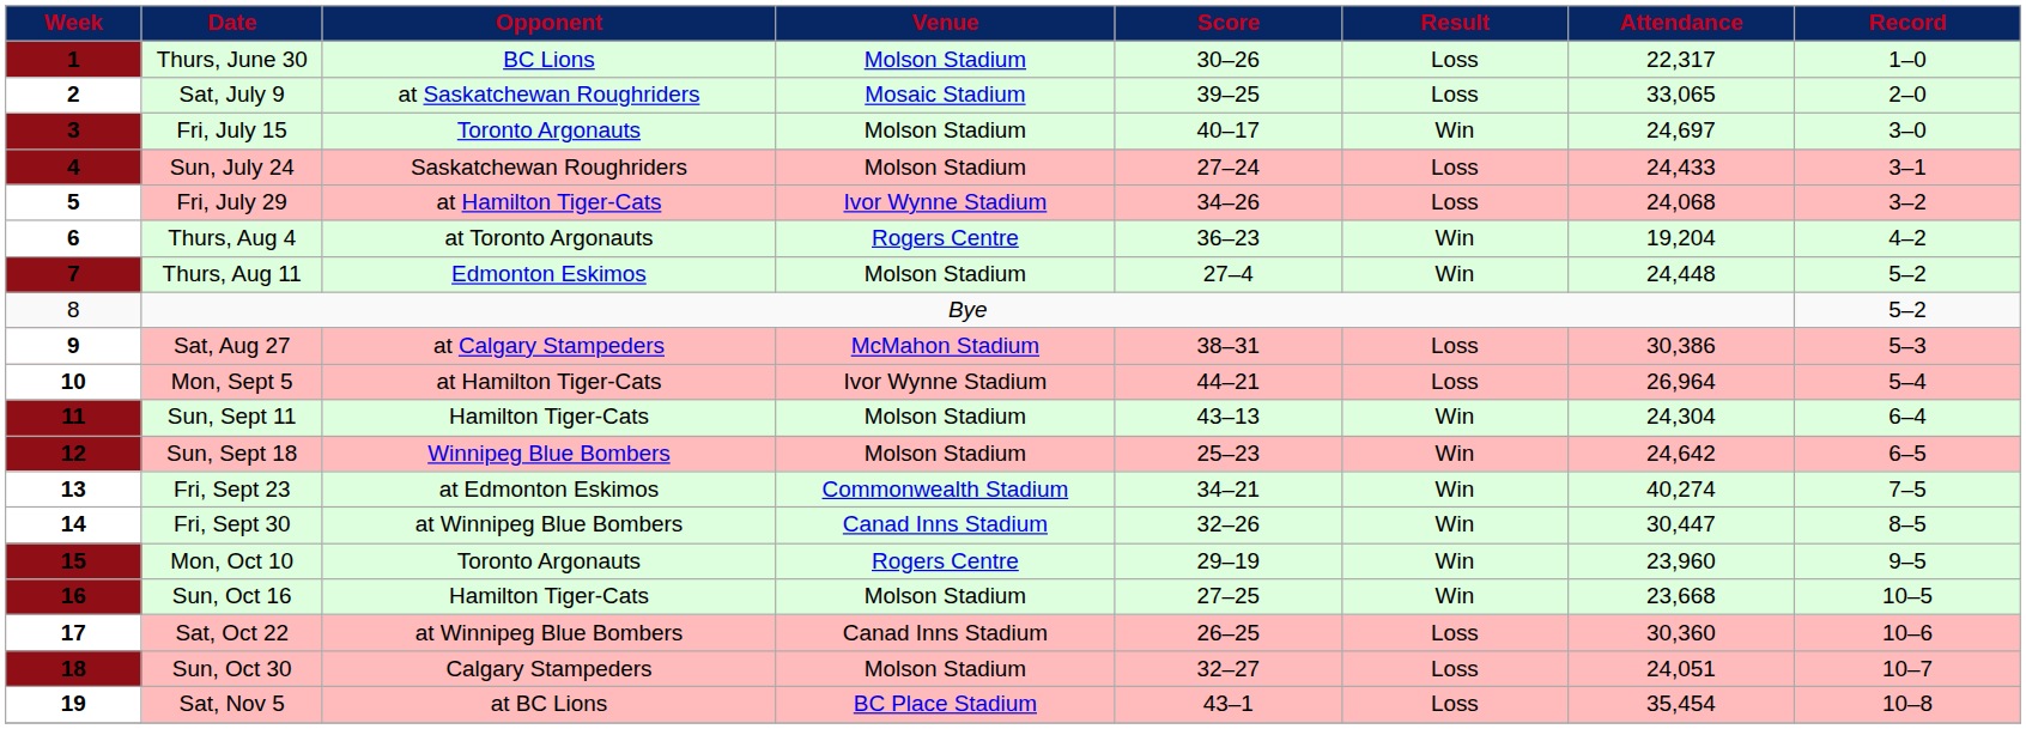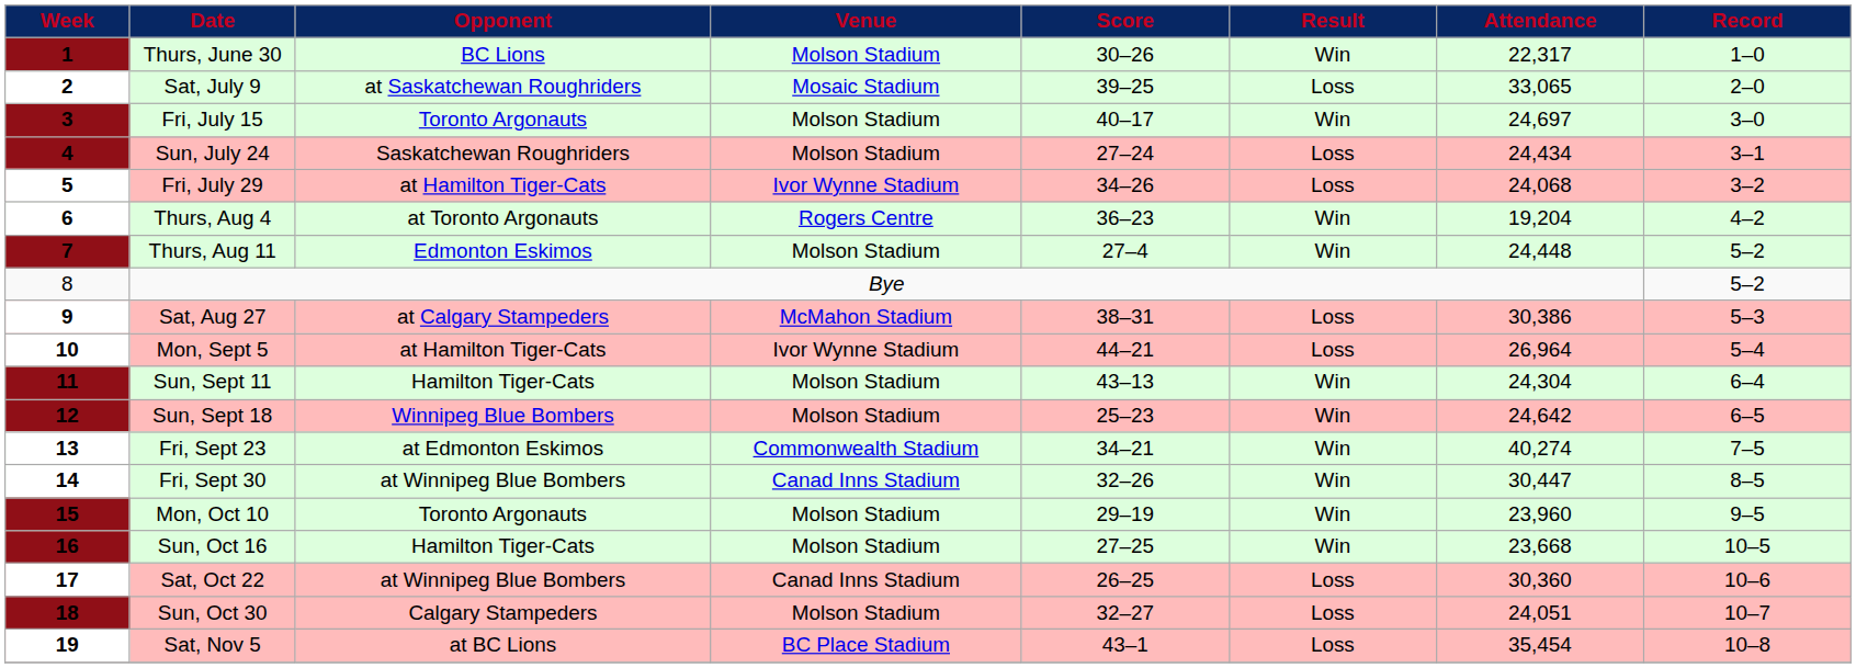Thurs, June 30 | Result: Loss -> Win
Sun, July 24 | Attendance: 24,433 -> 24,434
Mon, Oct 10 | Venue: Rogers Centre -> Molson Stadium
